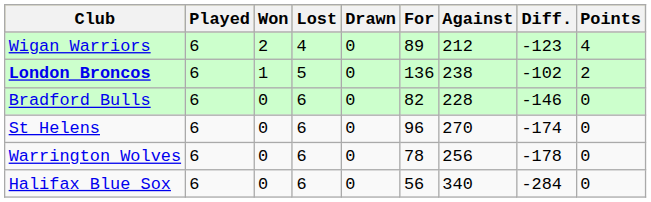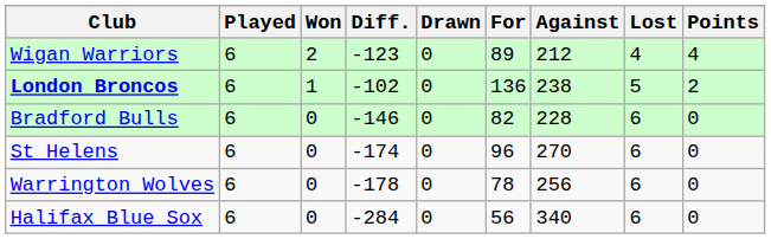columns swapped: Lost <-> Diff.
